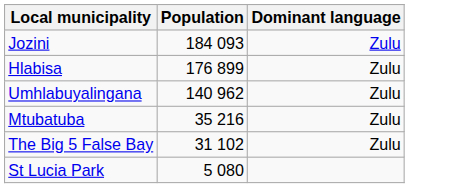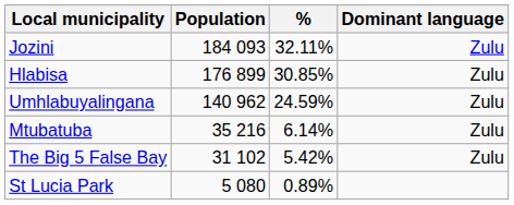+ column: % | 32.11% | 30.85% | 24.59% | 6.14% | 5.42% | 0.89%
